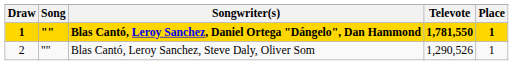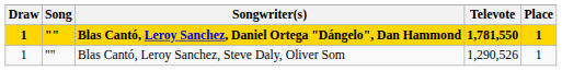Blas Cantó, Leroy Sanchez, Steve Daly, Oliver Som | Draw: 2 -> 1
